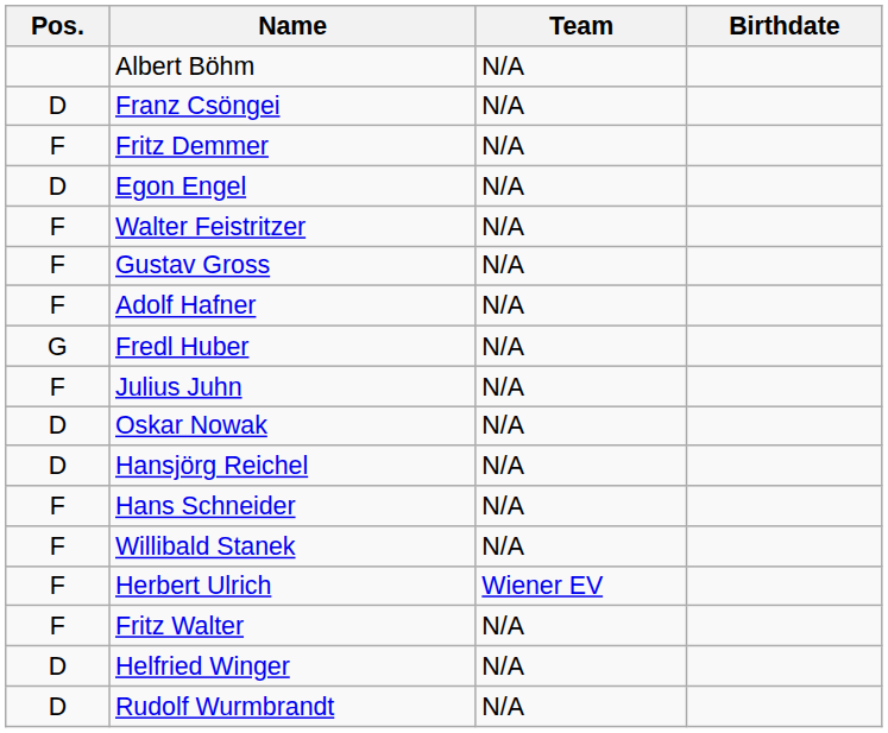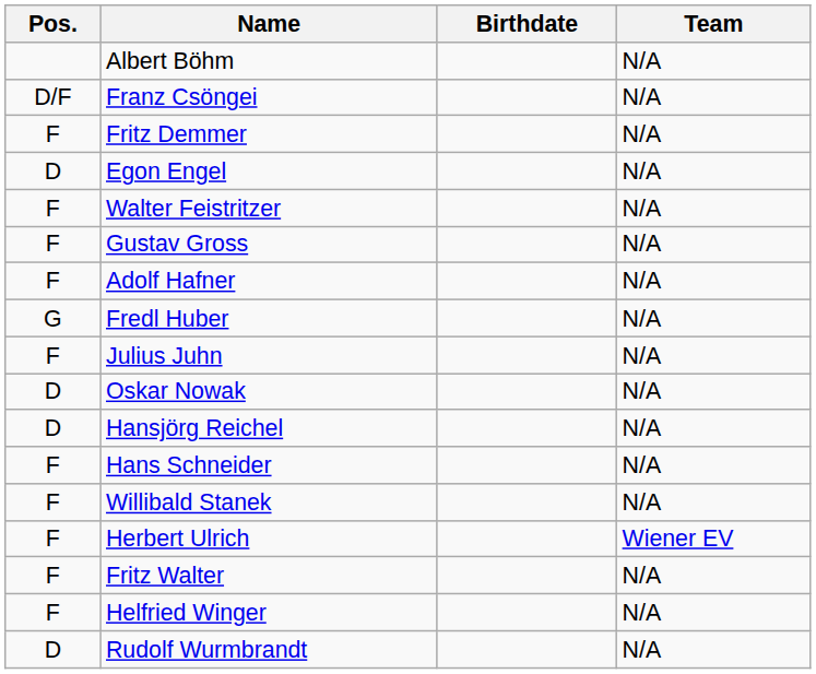columns swapped: Birthdate <-> Team
Franz Csöngei | Pos.: D -> D/F
Helfried Winger | Pos.: D -> F
